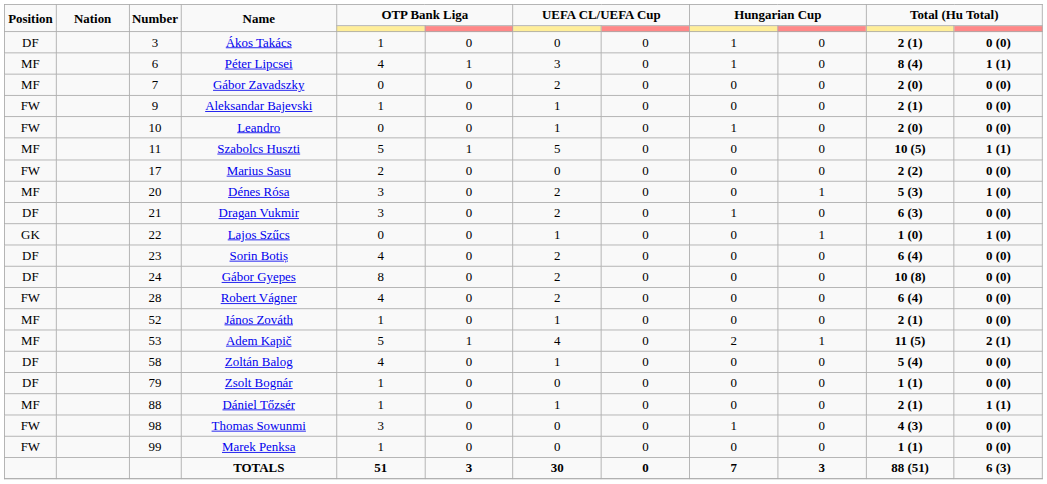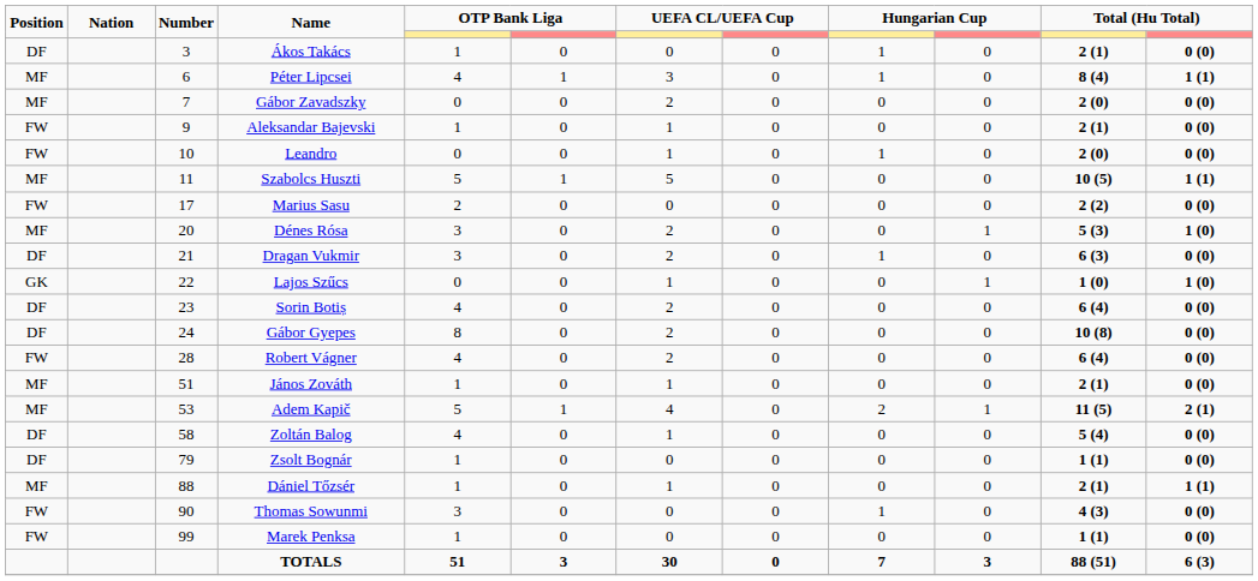János Zováth | Number: 52 -> 51
Thomas Sowunmi | Number: 98 -> 90
